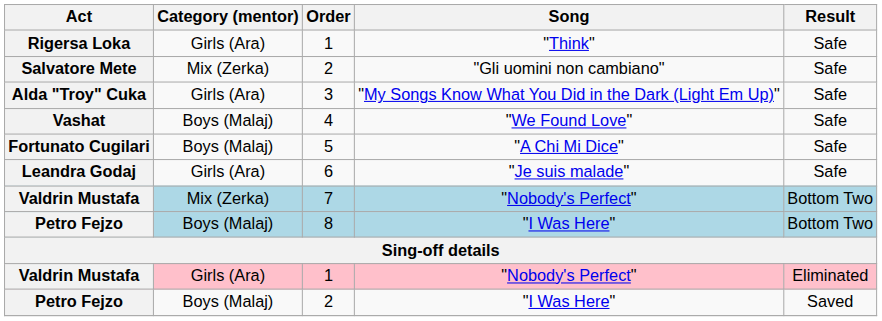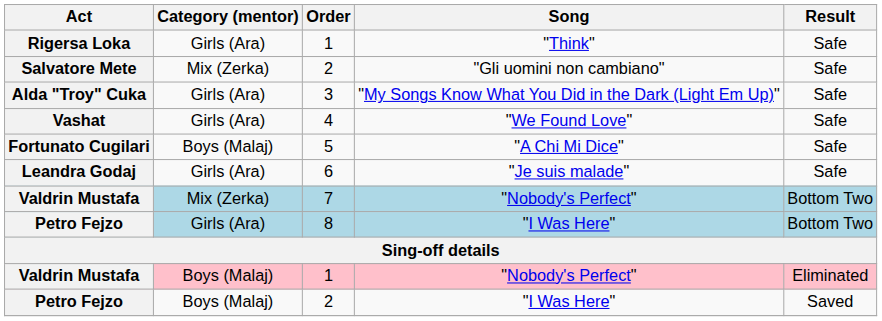Vashat | Category (mentor): Boys (Malaj) -> Girls (Ara)
Petro Fejzo / 8 | Category (mentor): Boys (Malaj) -> Girls (Ara)
Valdrin Mustafa / 1 | Category (mentor): Girls (Ara) -> Boys (Malaj)
